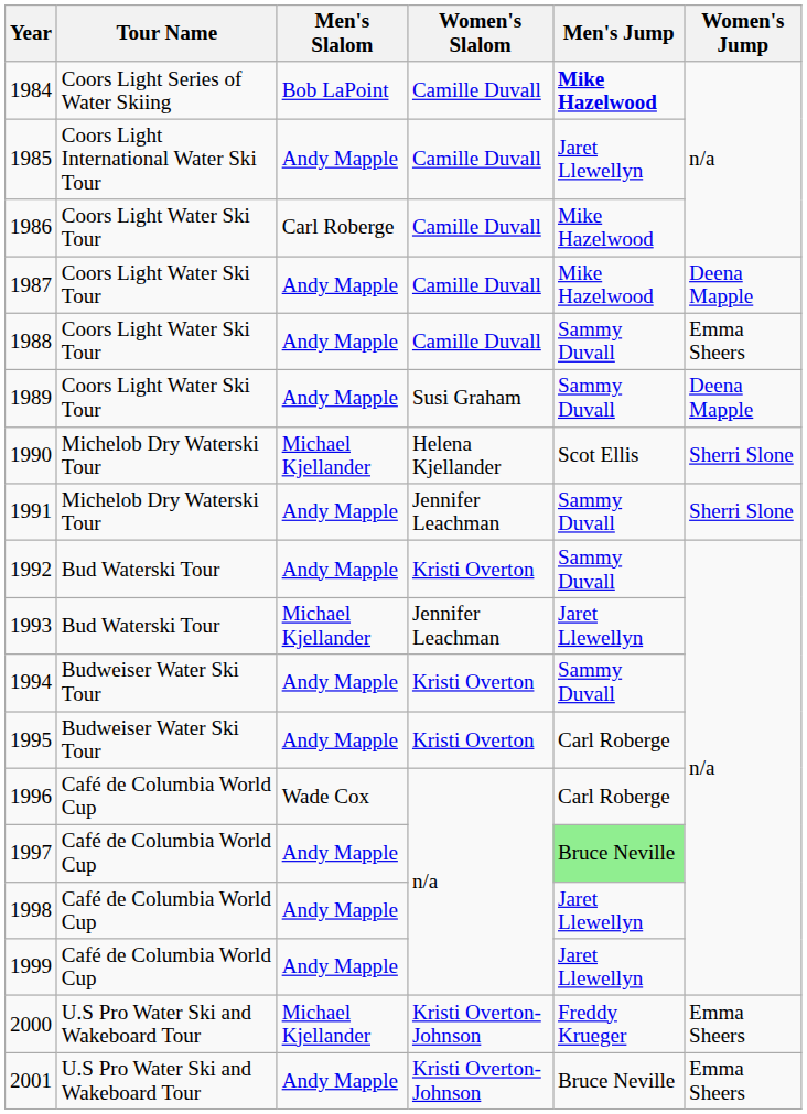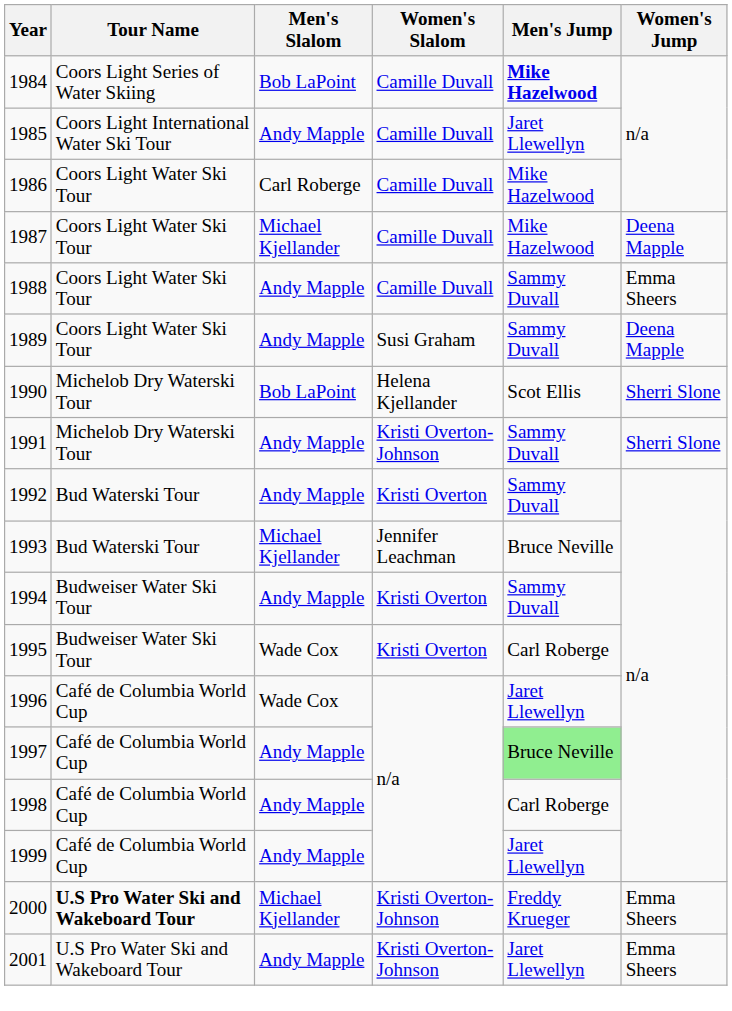1987 | Men's Slalom: Andy Mapple -> Michael Kjellander
1990 | Men's Slalom: Michael Kjellander -> Bob LaPoint
1991 | Women's Slalom: Jennifer Leachman -> Kristi Overton-Johnson
1993 | Men's Jump: Jaret Llewellyn -> Bruce Neville
1995 | Men's Slalom: Andy Mapple -> Wade Cox
1996 | Men's Jump: Carl Roberge -> Jaret Llewellyn
1998 | Men's Jump: Jaret Llewellyn -> Carl Roberge
2000 | Tour Name: normal -> bold
2001 | Men's Jump: Bruce Neville -> Jaret Llewellyn
